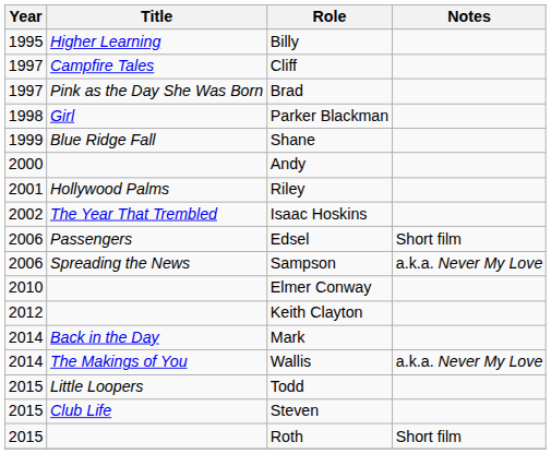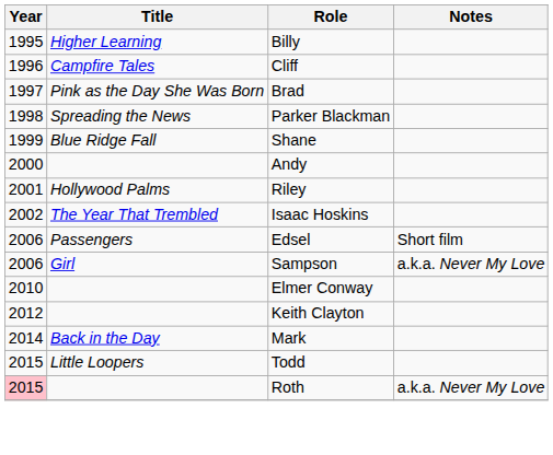Cliff | Year: 1997 -> 1996
Parker Blackman | Title: Girl -> Spreading the News
Sampson | Title: Spreading the News -> Girl
- row: 2014 | The Makings of You | Wallis | a.k.a. Never My Love
- row: 2015 | Club Life | Steven
Roth | Year: no background -> pink background
Roth | Notes: Short film -> a.k.a. Never My Love
